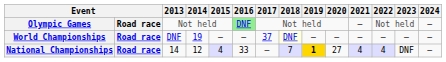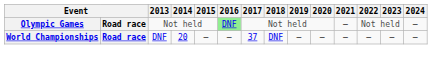World Championships | 2014: 19 -> 20
World Championships | 2018: lightyellow background -> no background
- row: National Championships | Road race | 14 | 12 | 4 | 33 | — | 7 | 1 | 27 | 4 | 4 | DNF | —
